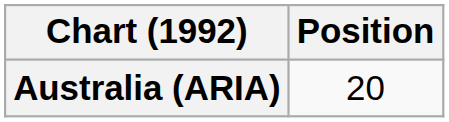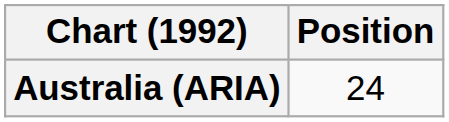Australia (ARIA) | Position: 20 -> 24
